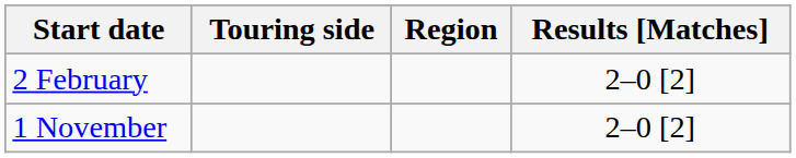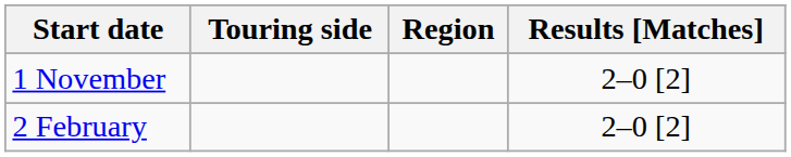rows swapped: 2 February <-> 1 November
